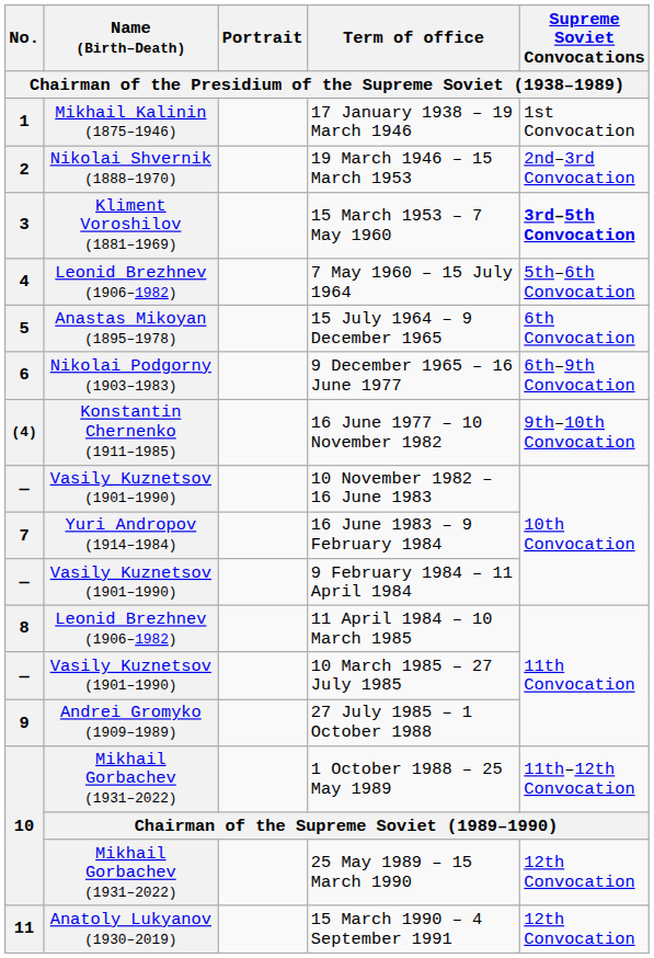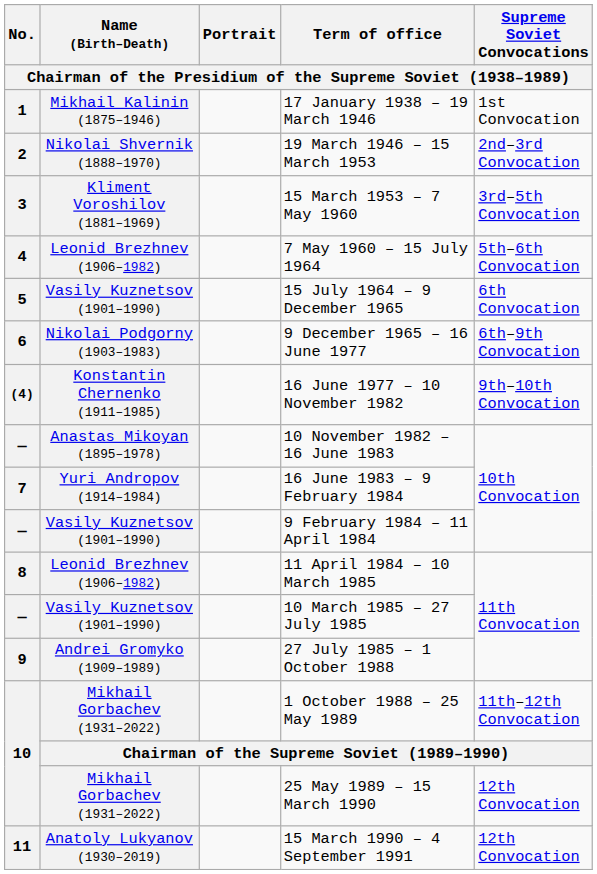15 March 1953 – 7 May 1960 | Supreme Soviet Convocations: bold -> normal
15 July 1964 – 9 December 1965 | Name (Birth–Death): Anastas Mikoyan (1895–1978) -> Vasily Kuznetsov (1901–1990)
10 November 1982 – 16 June 1983 | Name (Birth–Death): Vasily Kuznetsov (1901–1990) -> Anastas Mikoyan (1895–1978)
